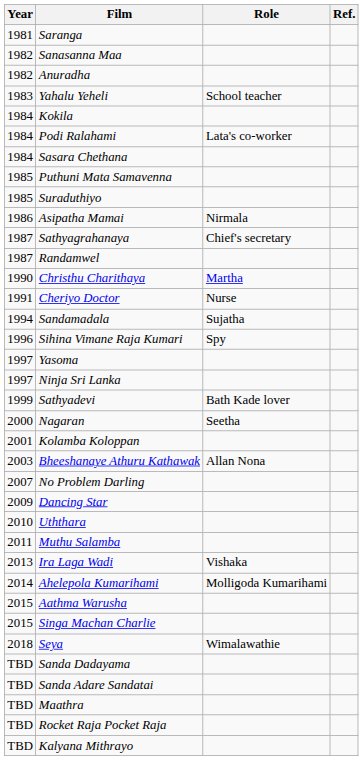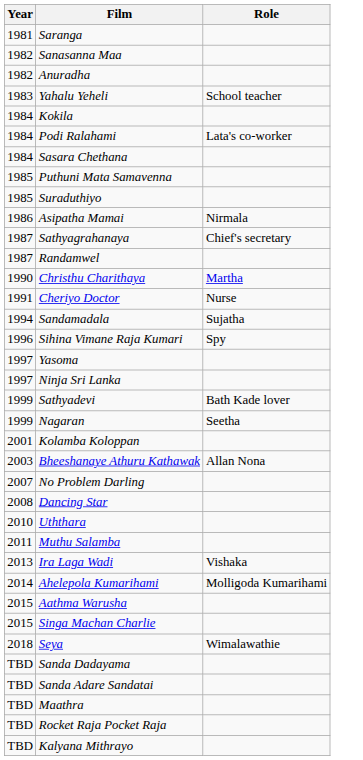- column: Ref.
Nagaran | Year: 2000 -> 1999
Dancing Star | Year: 2009 -> 2008
